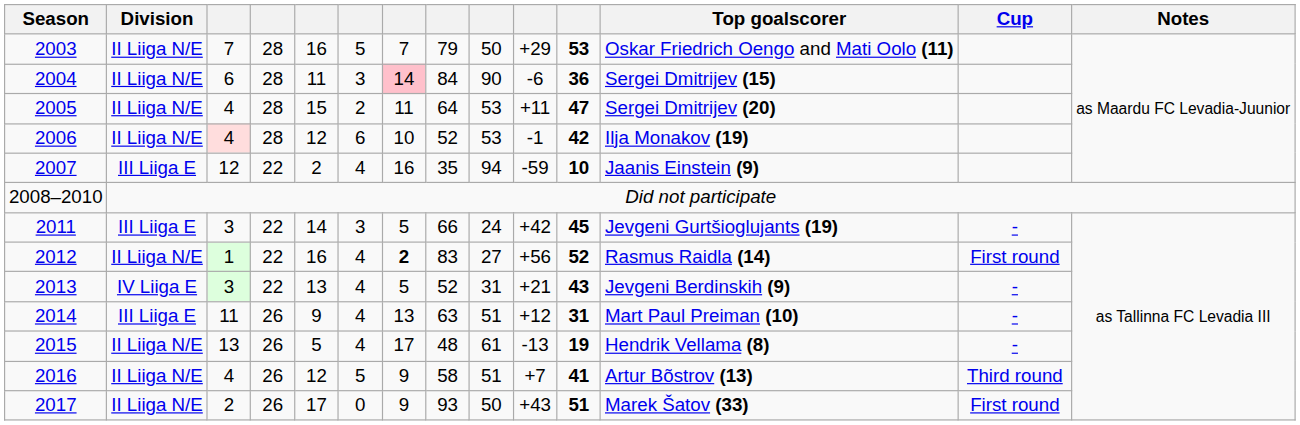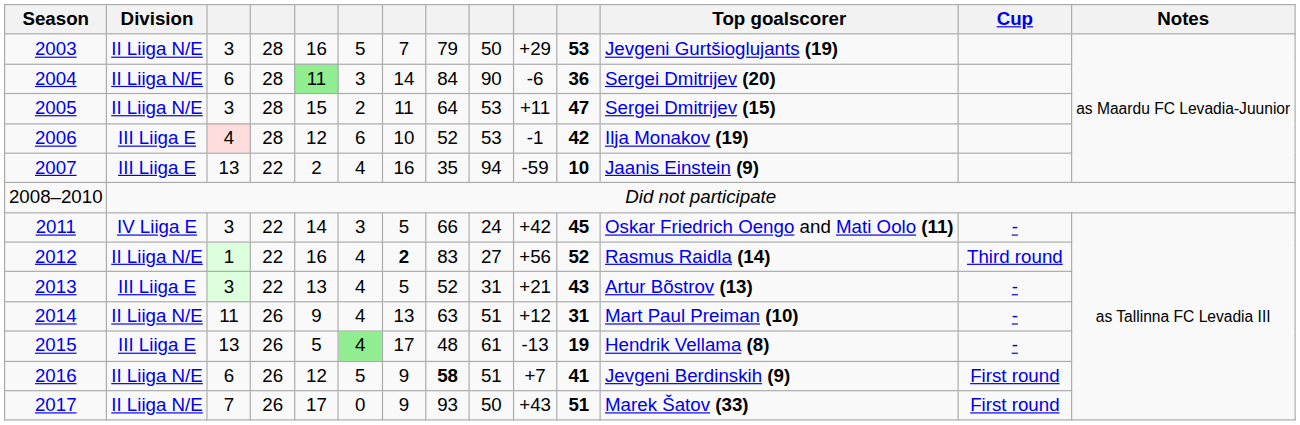2003 | column 3: 7 -> 3
2003 | Top goalscorer: Oskar Friedrich Oengo and Mati Oolo (11) -> Jevgeni Gurtšioglujants (19)
2004 | column 5: no background -> lightgreen background
2004 | column 7: pink background -> no background
2004 | Top goalscorer: Sergei Dmitrijev (15) -> Sergei Dmitrijev (20)
2005 | column 3: 4 -> 3
2005 | Top goalscorer: Sergei Dmitrijev (20) -> Sergei Dmitrijev (15)
2006 | Division: II Liiga N/E -> III Liiga E
2007 | column 3: 12 -> 13
2011 | Division: III Liiga E -> IV Liiga E
2011 | Top goalscorer: Jevgeni Gurtšioglujants (19) -> Oskar Friedrich Oengo and Mati Oolo (11)
2012 | Cup: First round -> Third round
2013 | Division: IV Liiga E -> III Liiga E
2013 | Top goalscorer: Jevgeni Berdinskih (9) -> Artur Bõstrov (13)
2014 | Division: III Liiga E -> II Liiga N/E
2015 | Division: II Liiga N/E -> III Liiga E
2015 | column 6: no background -> lightgreen background
2016 | column 3: 4 -> 6
2016 | column 8: normal -> bold
2016 | Top goalscorer: Artur Bõstrov (13) -> Jevgeni Berdinskih (9)
2016 | Cup: Third round -> First round
2017 | column 3: 2 -> 7
